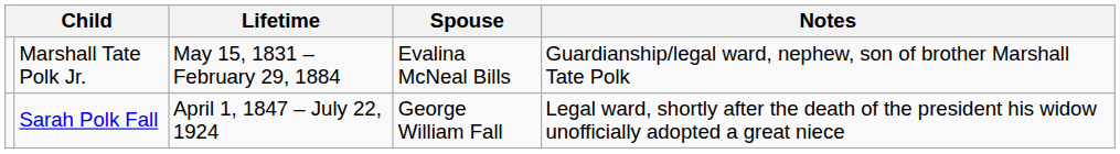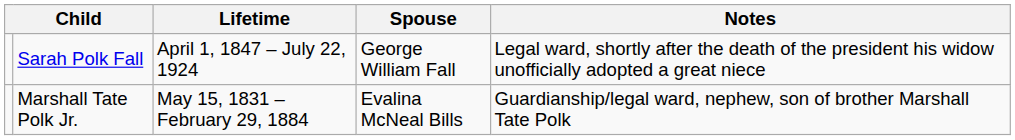rows swapped: Marshall Tate Polk Jr. <-> Sarah Polk Fall
